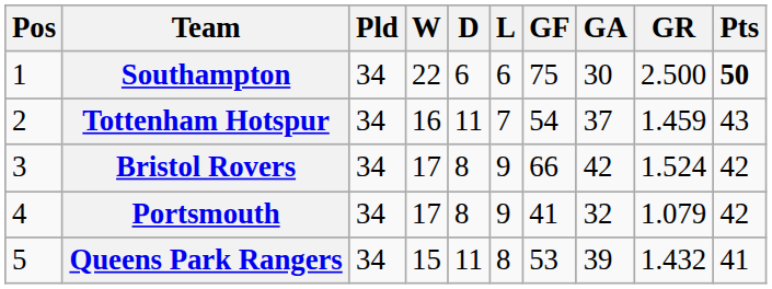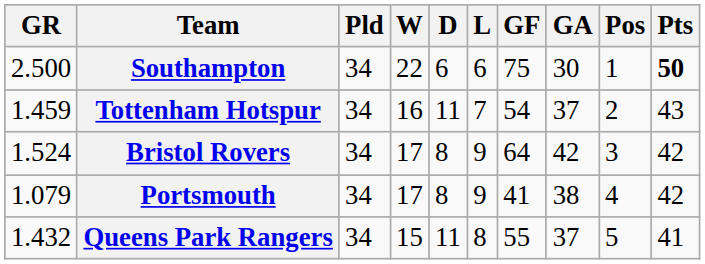columns swapped: Pos <-> GR
Bristol Rovers | GF: 66 -> 64
Portsmouth | GA: 32 -> 38
Queens Park Rangers | GF: 53 -> 55
Queens Park Rangers | GA: 39 -> 37
